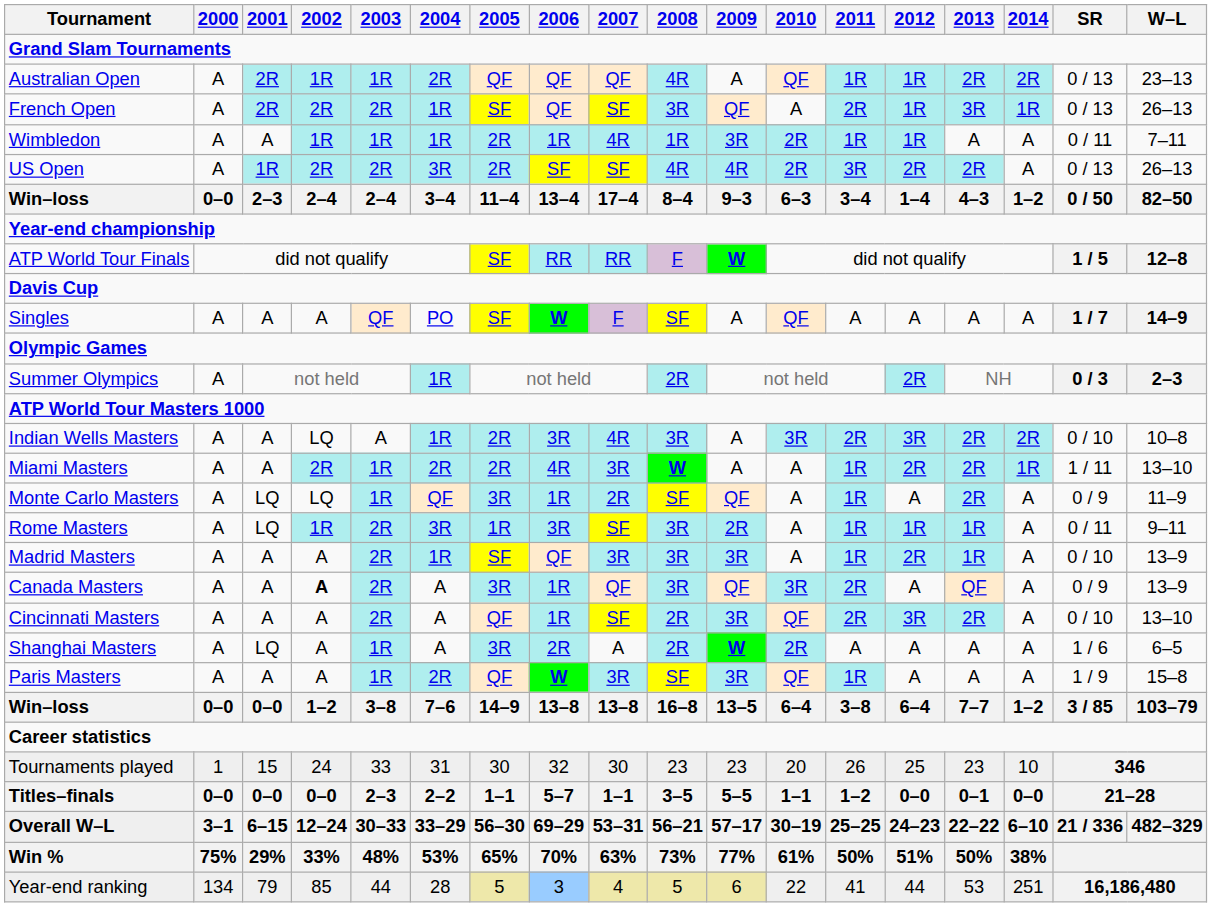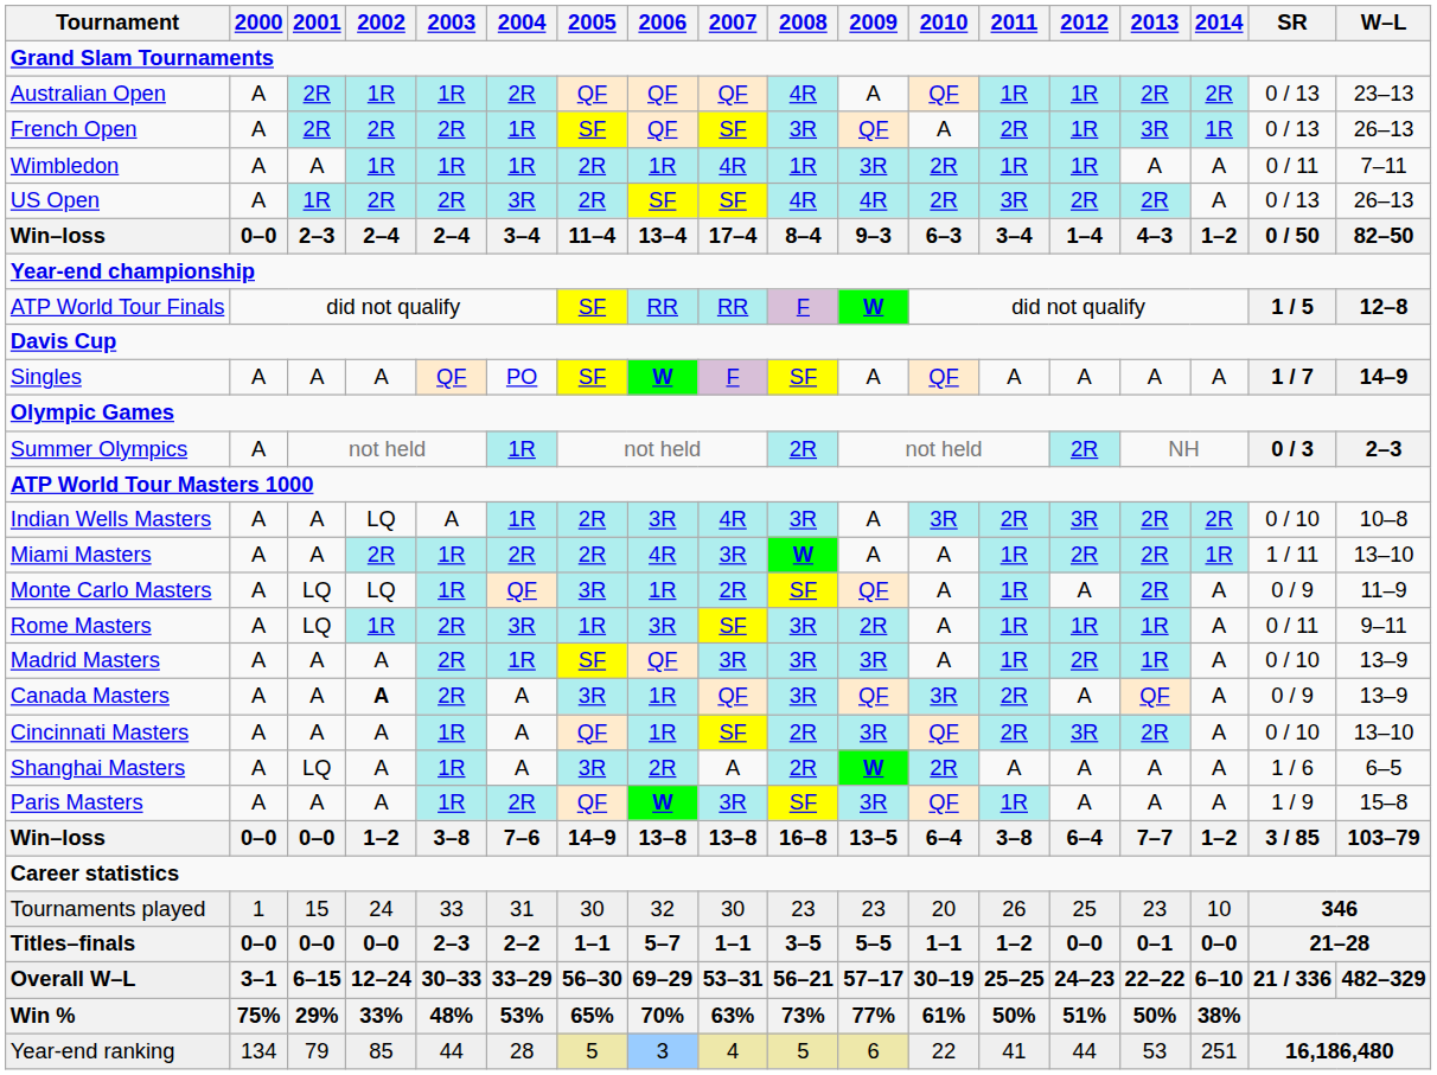Cincinnati Masters | 2003: 2R -> 1R
